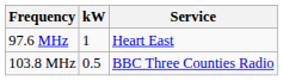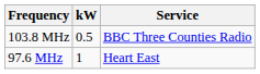rows swapped: 97.6 MHz <-> 103.8 MHz
